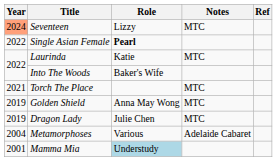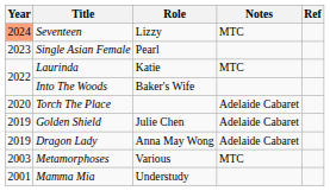Single Asian Female | Year: 2022 -> 2023
Single Asian Female | Role: bold -> normal
Torch The Place | Year: 2021 -> 2020
Torch The Place | Notes: MTC -> Adelaide Cabaret
Golden Shield | Role: Anna May Wong -> Julie Chen
Golden Shield | Notes: MTC -> Adelaide Cabaret
Dragon Lady | Role: Julie Chen -> Anna May Wong
Dragon Lady | Notes: MTC -> Adelaide Cabaret
Metamorphoses | Year: 2004 -> 2003
Metamorphoses | Notes: Adelaide Cabaret -> MTC
Mamma Mia | Role: lightblue background -> no background
